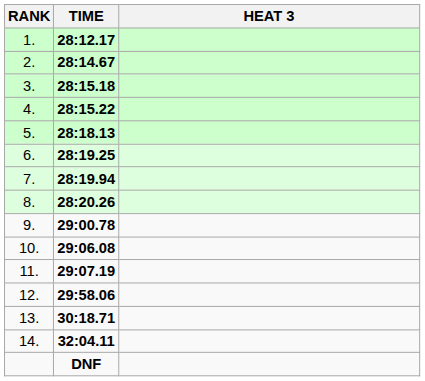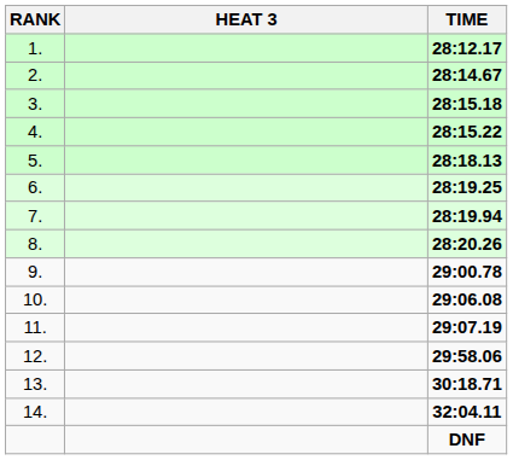columns swapped: HEAT 3 <-> TIME
